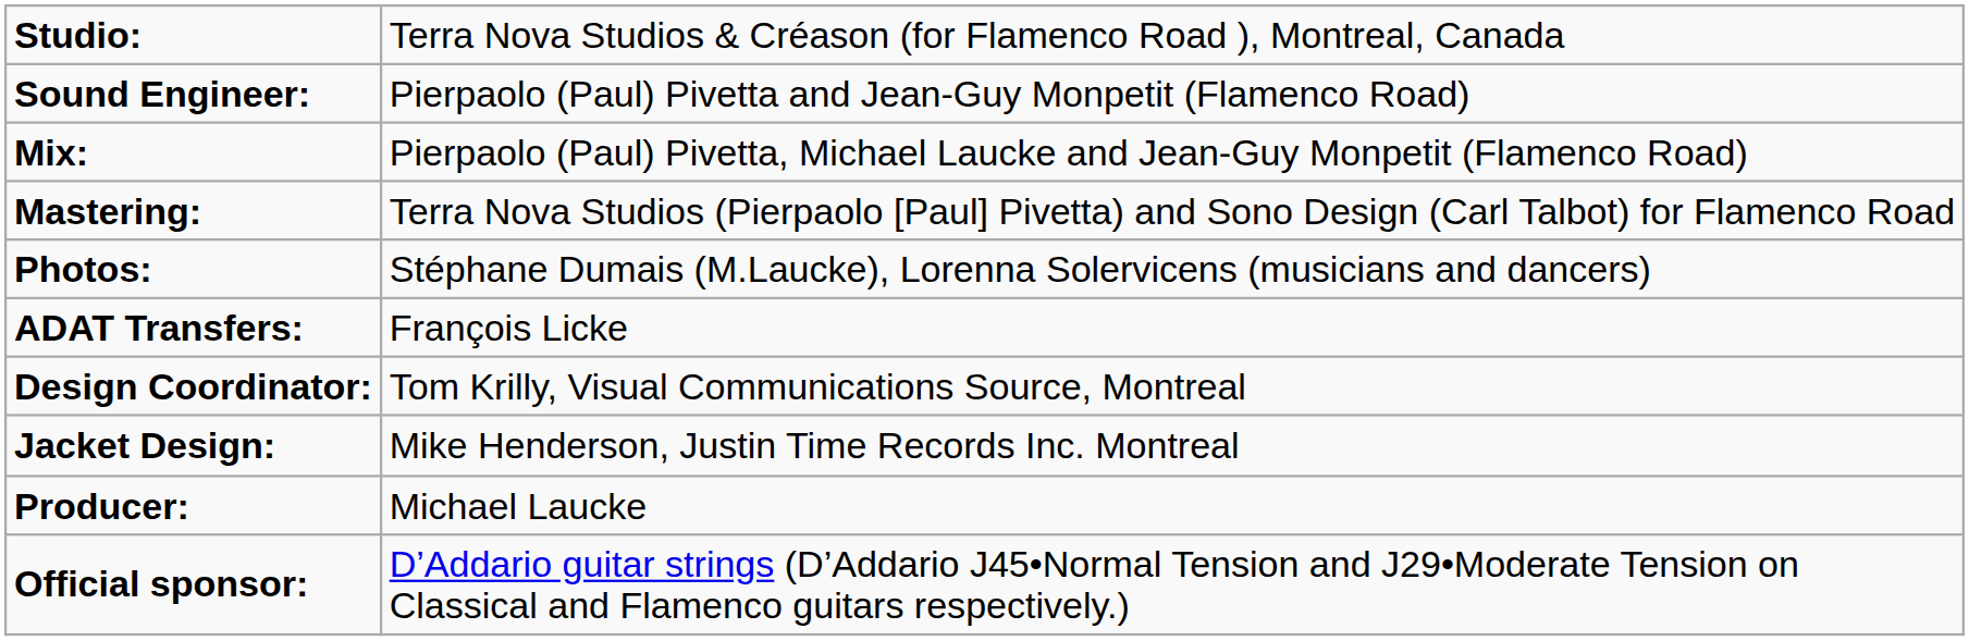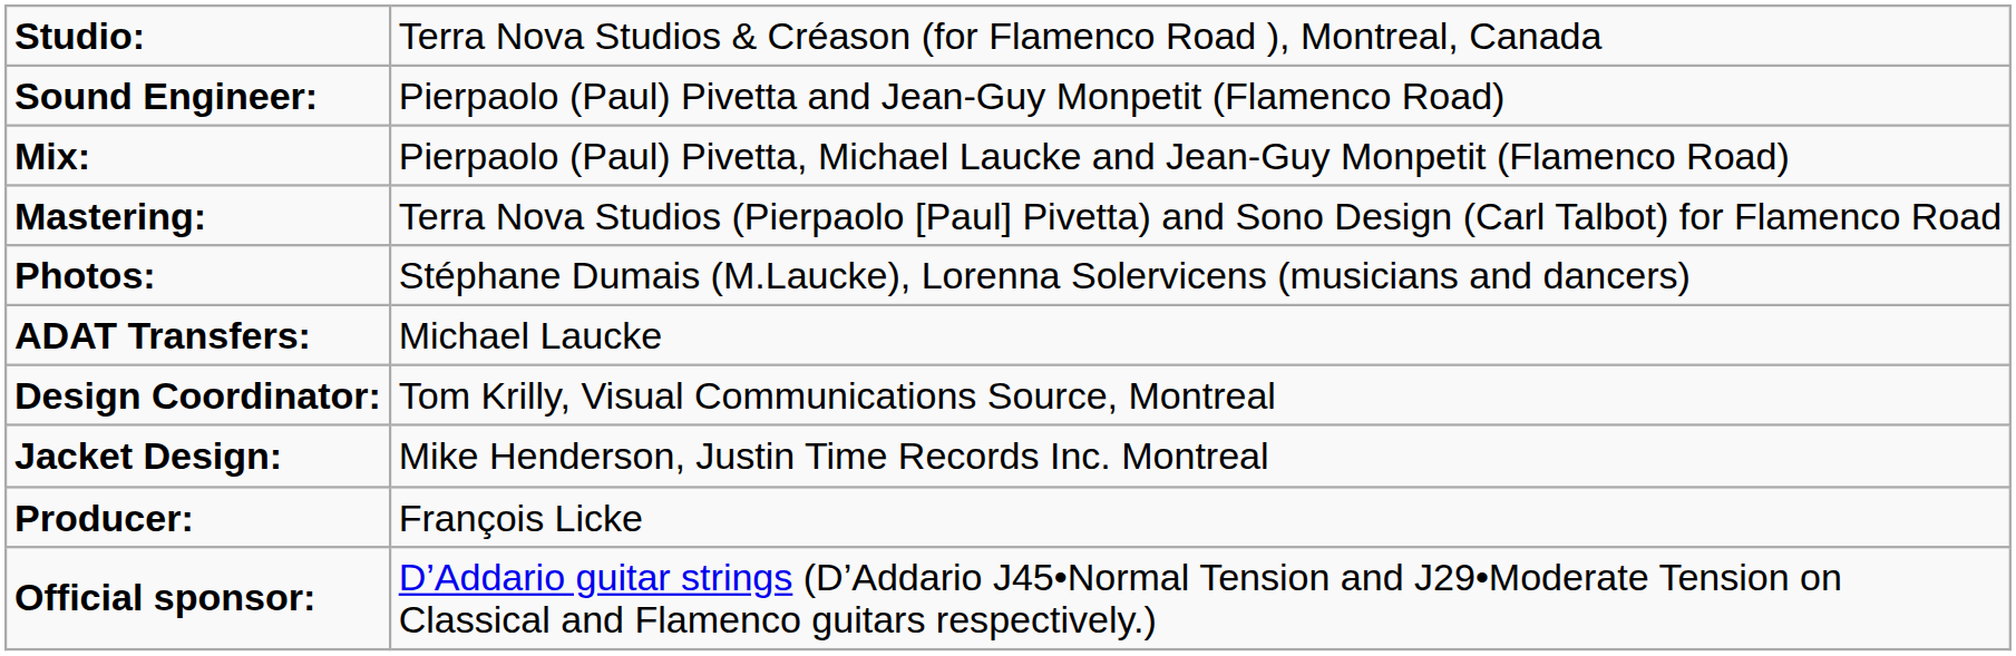ADAT Transfers: | column 2: François Licke -> Michael Laucke
Producer: | column 2: Michael Laucke -> François Licke
